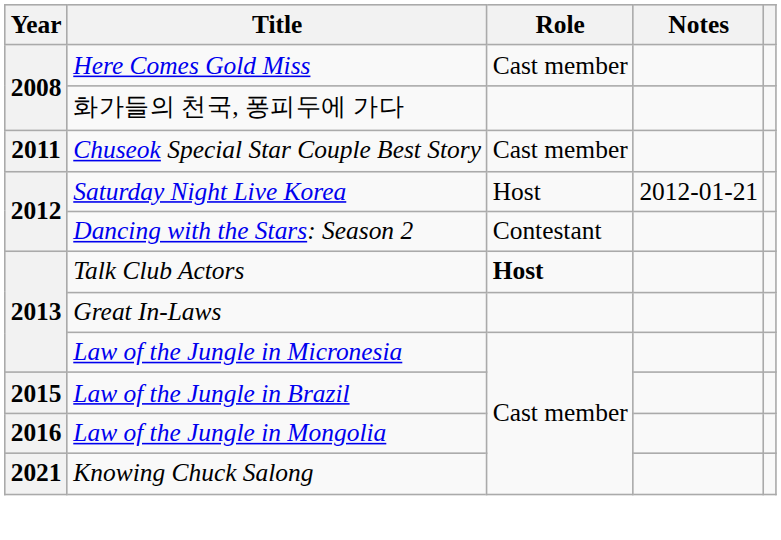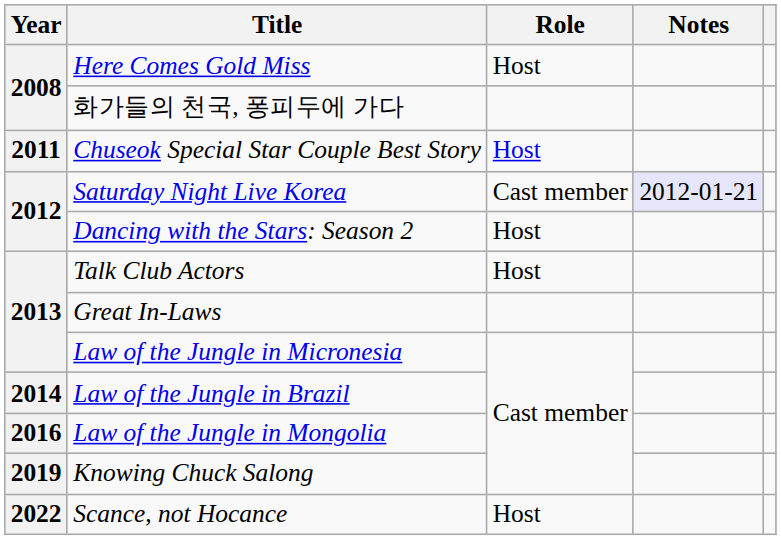Here Comes Gold Miss | Role: Cast member -> Host
Chuseok Special Star Couple Best Story | Role: Cast member -> Host
Saturday Night Live Korea | Role: Host -> Cast member
Saturday Night Live Korea | Notes: no background -> lavender background
Dancing with the Stars: Season 2 | Role: Contestant -> Host
Talk Club Actors | Role: bold -> normal
Law of the Jungle in Brazil | Year: 2015 -> 2014
Knowing Chuck Salong | Year: 2021 -> 2019
+ row: 2022 | Scance, not Hocance | Host
